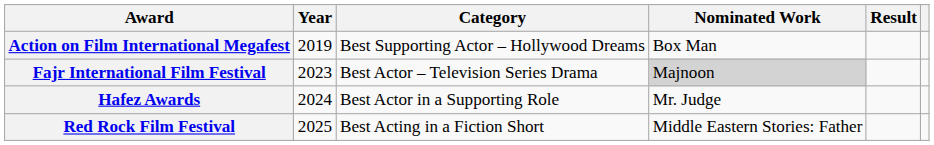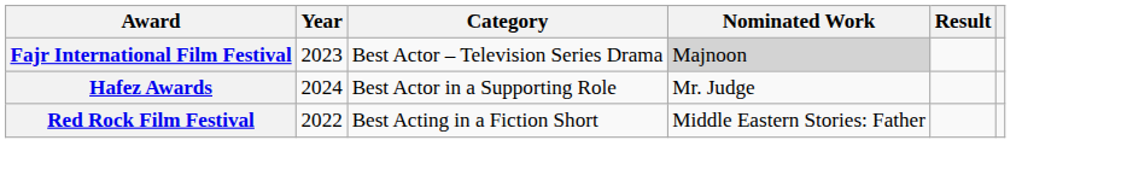- row: Action on Film International Megafest | 2019 | Best Supporting Actor – Hollywood Dreams | Box Man
Red Rock Film Festival | Year: 2025 -> 2022
